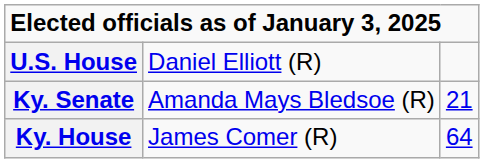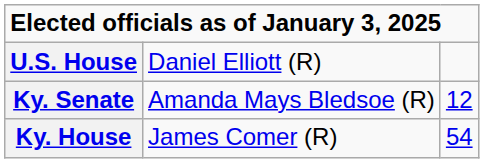Ky. Senate | column 3: 21 -> 12
Ky. House | column 3: 64 -> 54
